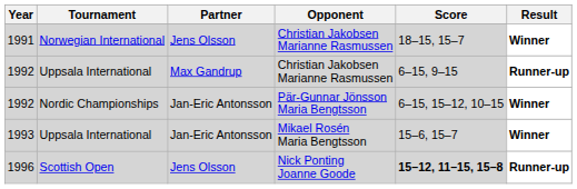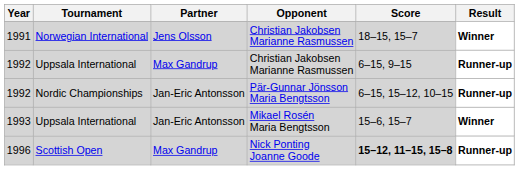1992 / Nordic Championships | Result: Winner -> Runner-up
1996 | Partner: Jens Olsson -> Max Gandrup
